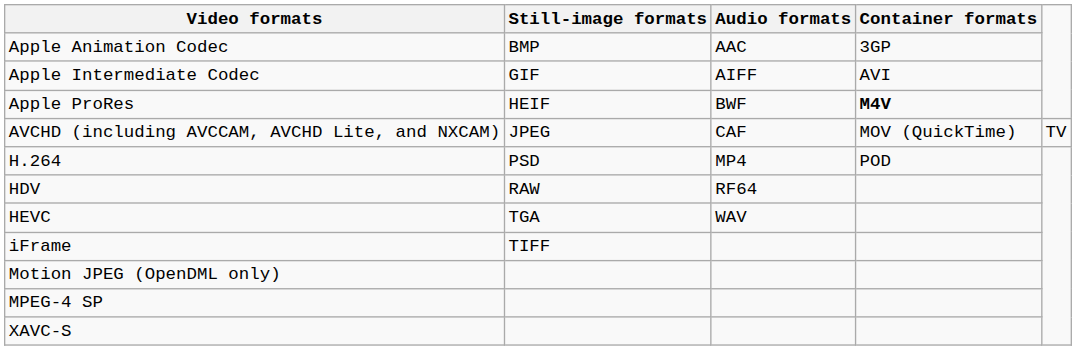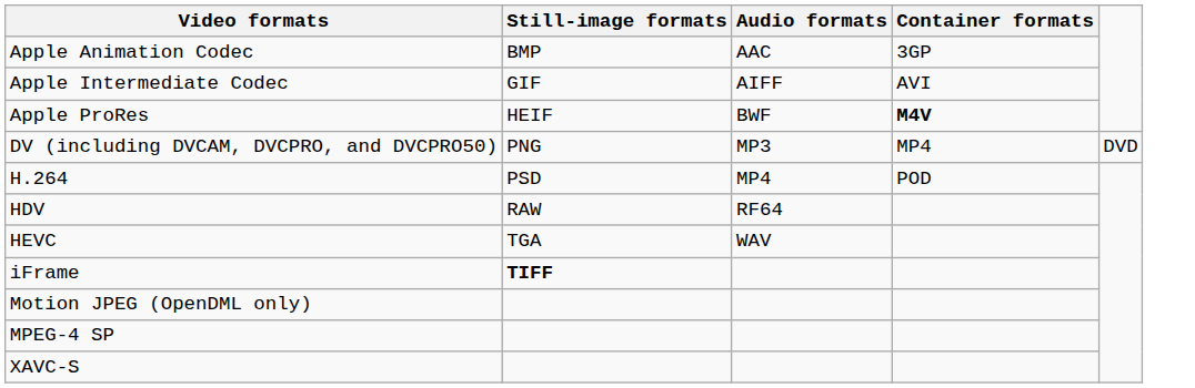- row: AVCHD (including AVCCAM, AVCHD Lite, and NXCAM) | JPEG | CAF | MOV (QuickTime) | TV
+ row: DV (including DVCAM, DVCPRO, and DVCPRO50) | PNG | MP3 | MP4 | DVD
iFrame | Still-image formats: normal -> bold
